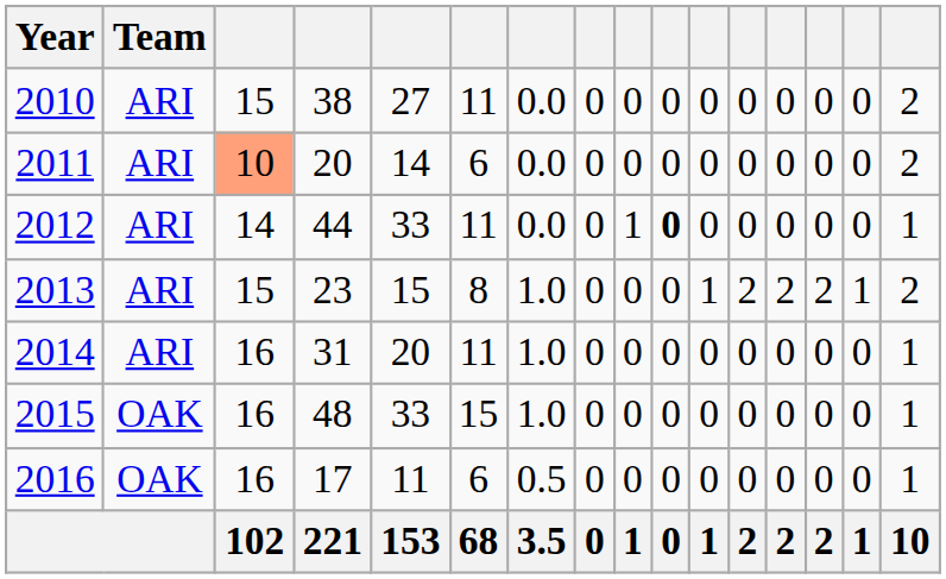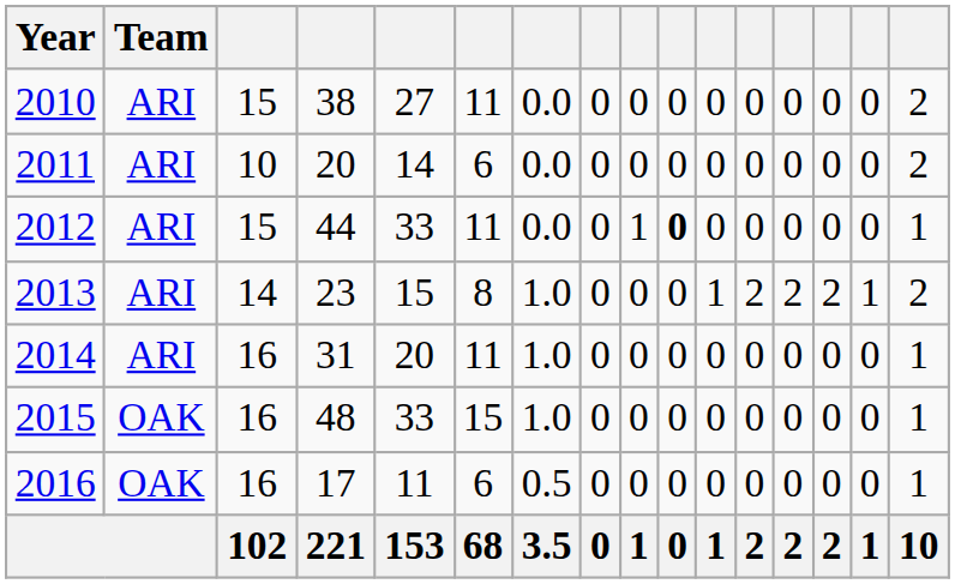2011 | column 3: lightsalmon background -> no background
2012 | column 3: 14 -> 15
2013 | column 3: 15 -> 14
